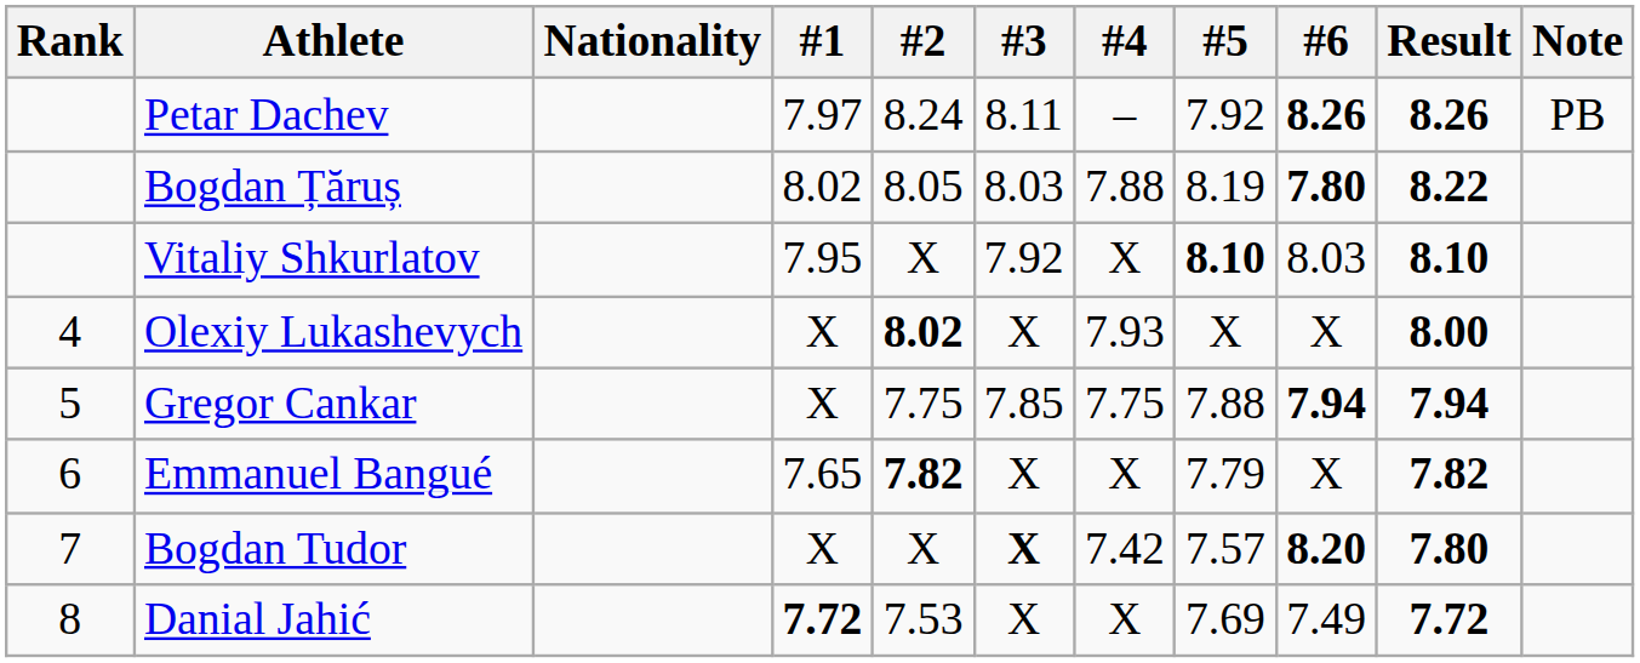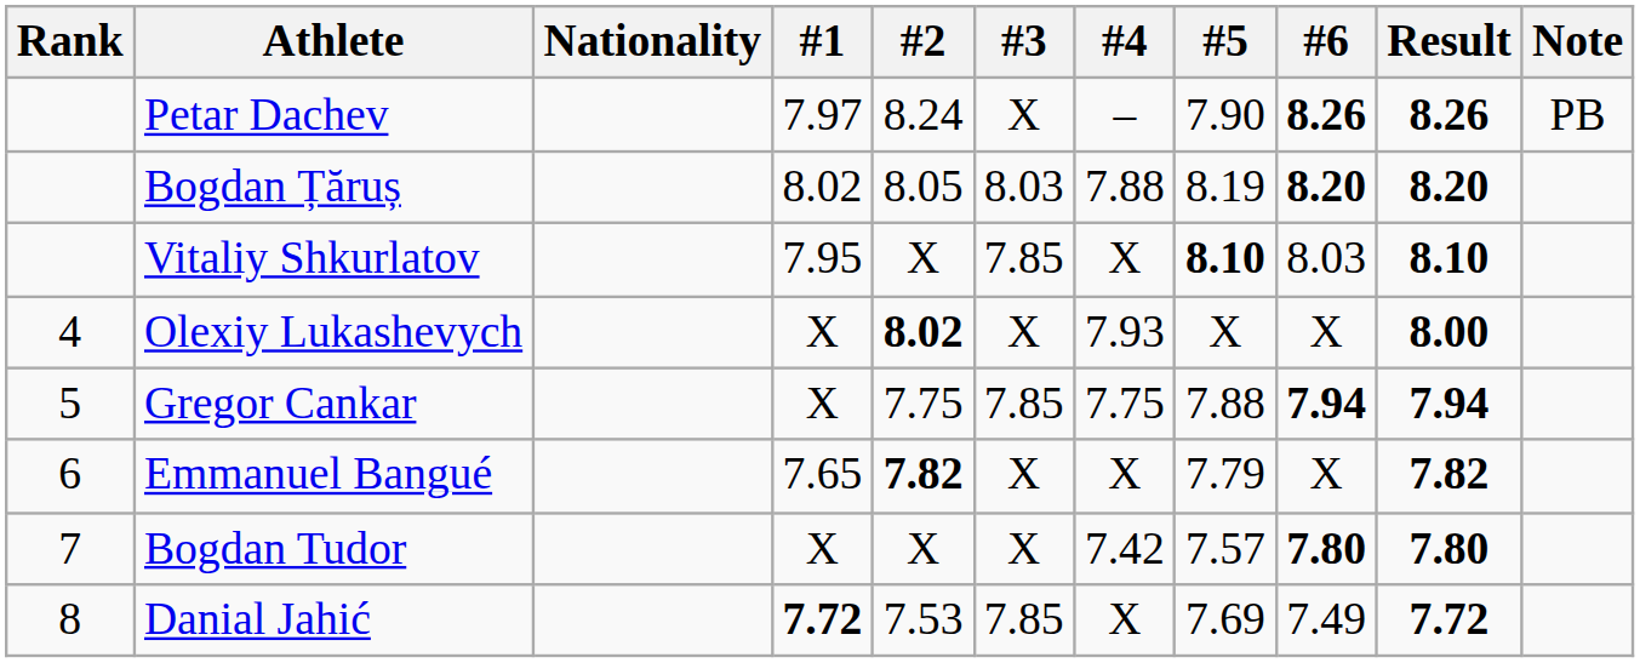Petar Dachev | #3: 8.11 -> X
Petar Dachev | #5: 7.92 -> 7.90
Bogdan Țăruș | #6: 7.80 -> 8.20
Bogdan Țăruș | Result: 8.22 -> 8.20
Vitaliy Shkurlatov | #3: 7.92 -> 7.85
Bogdan Tudor | #3: bold -> normal
Bogdan Tudor | #6: 8.20 -> 7.80
Danial Jahić | #3: X -> 7.85
